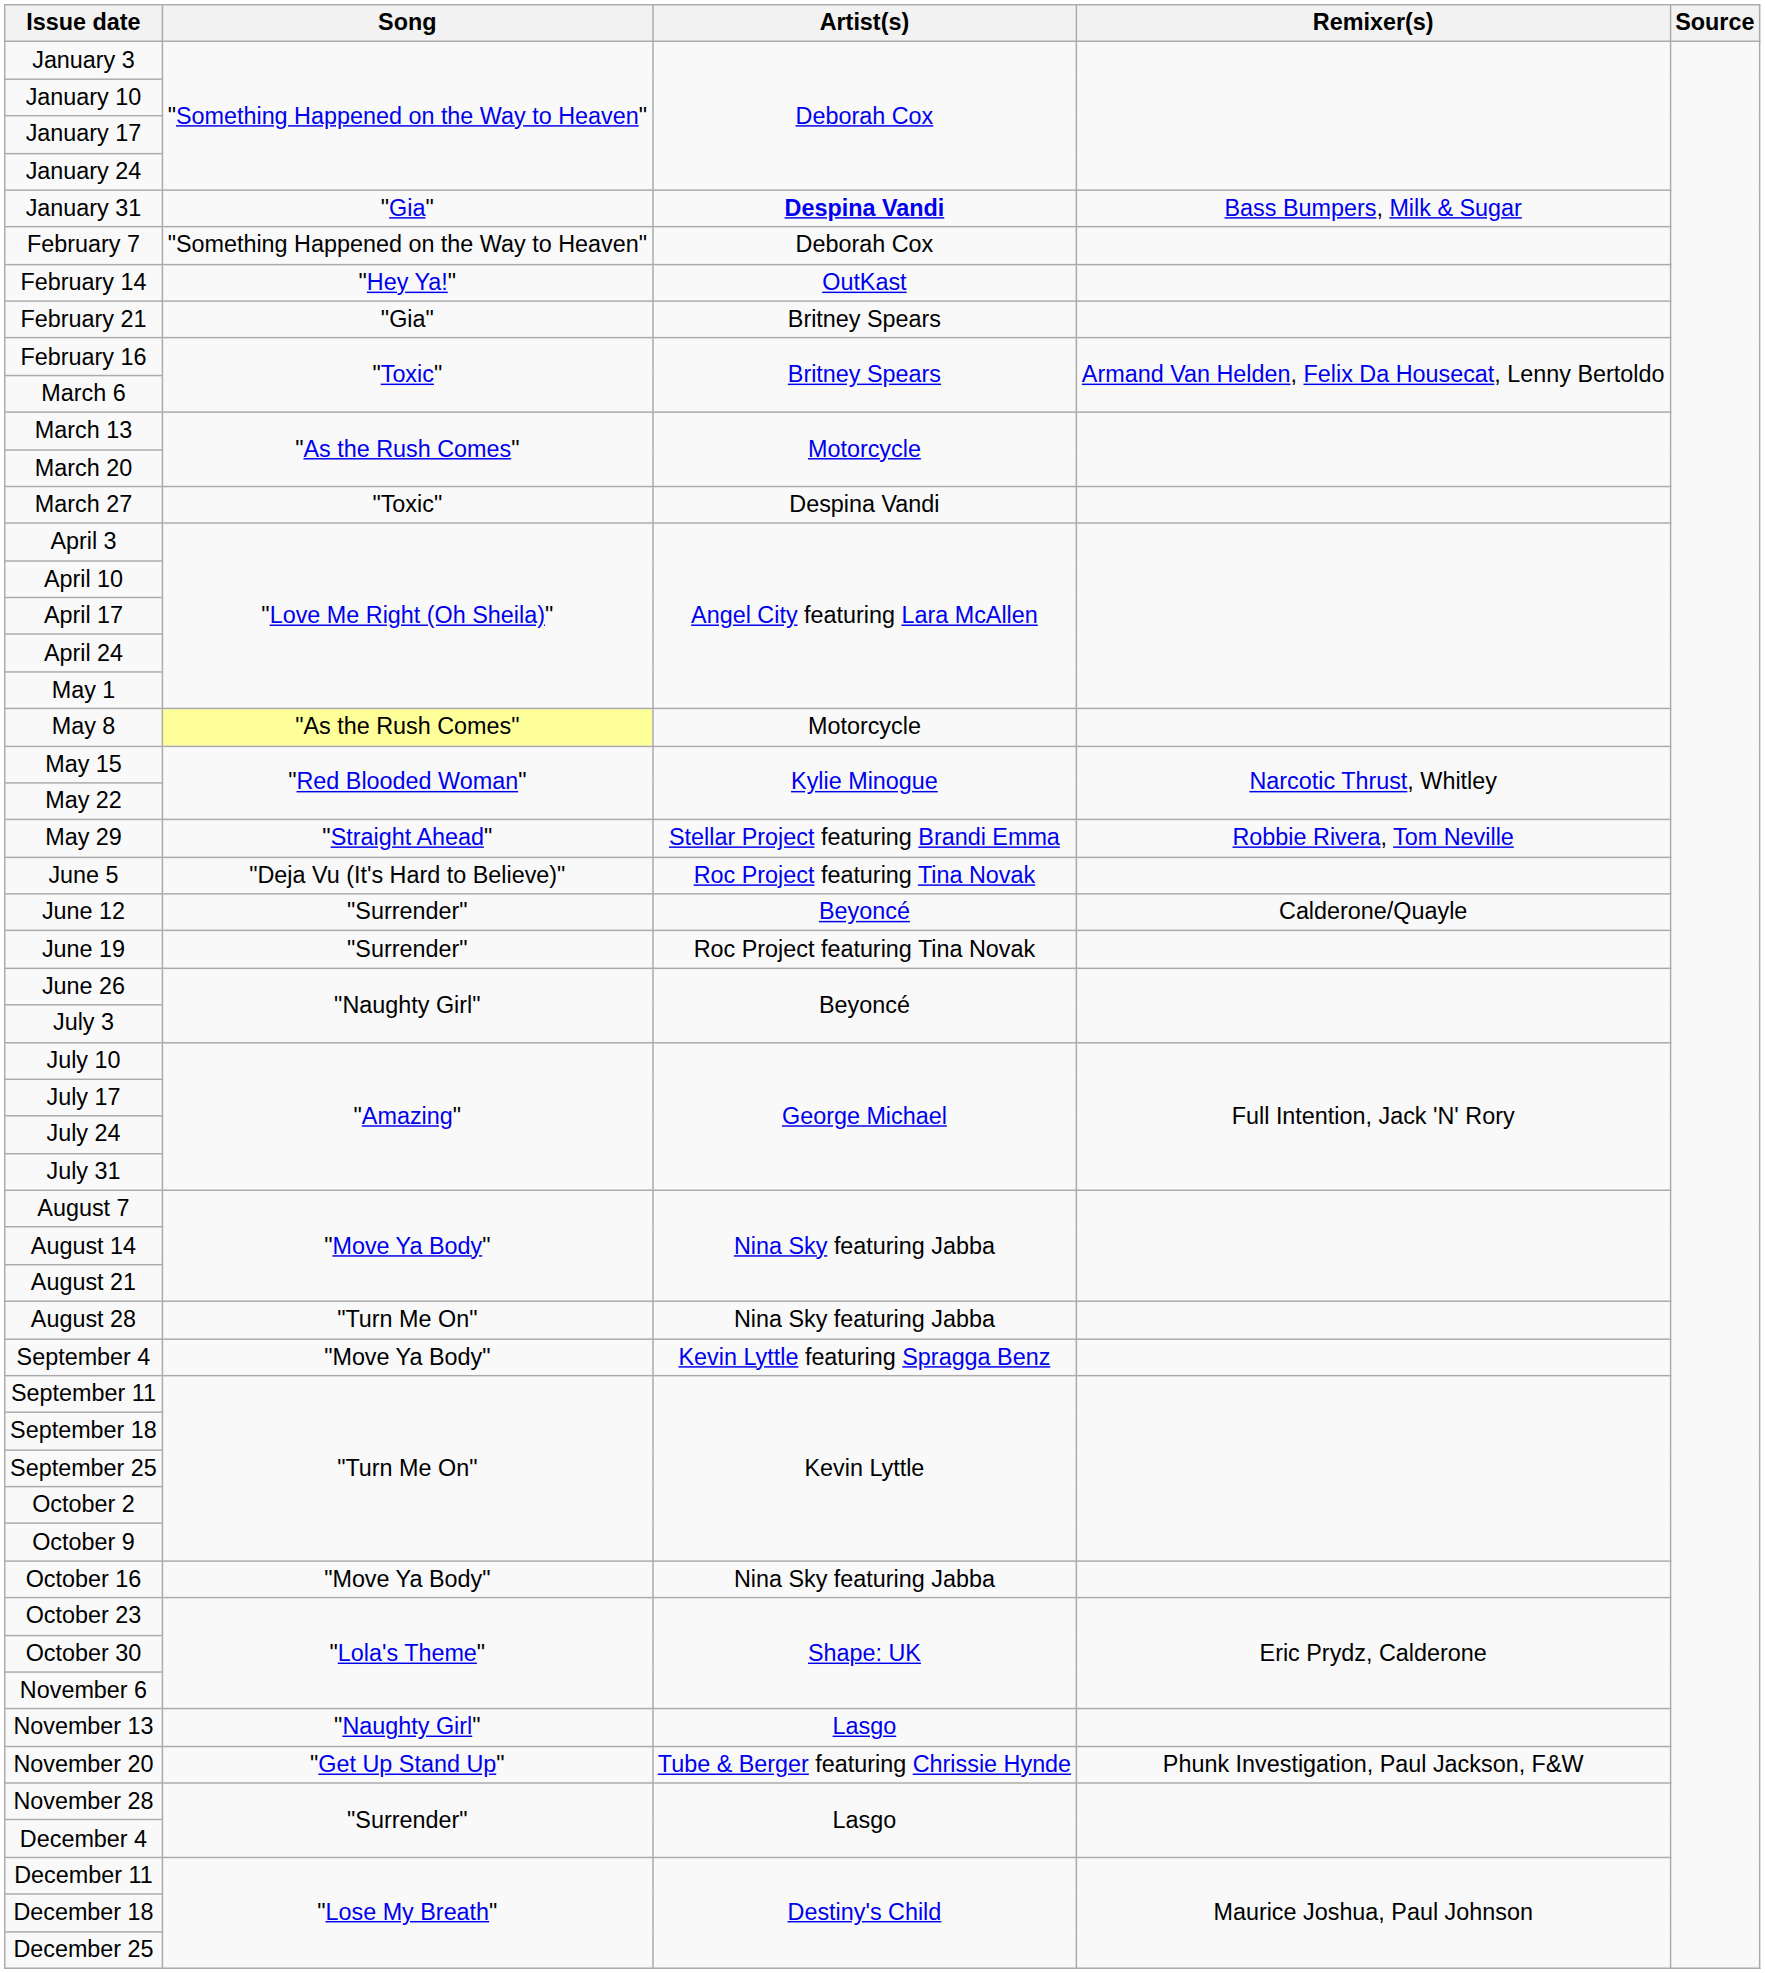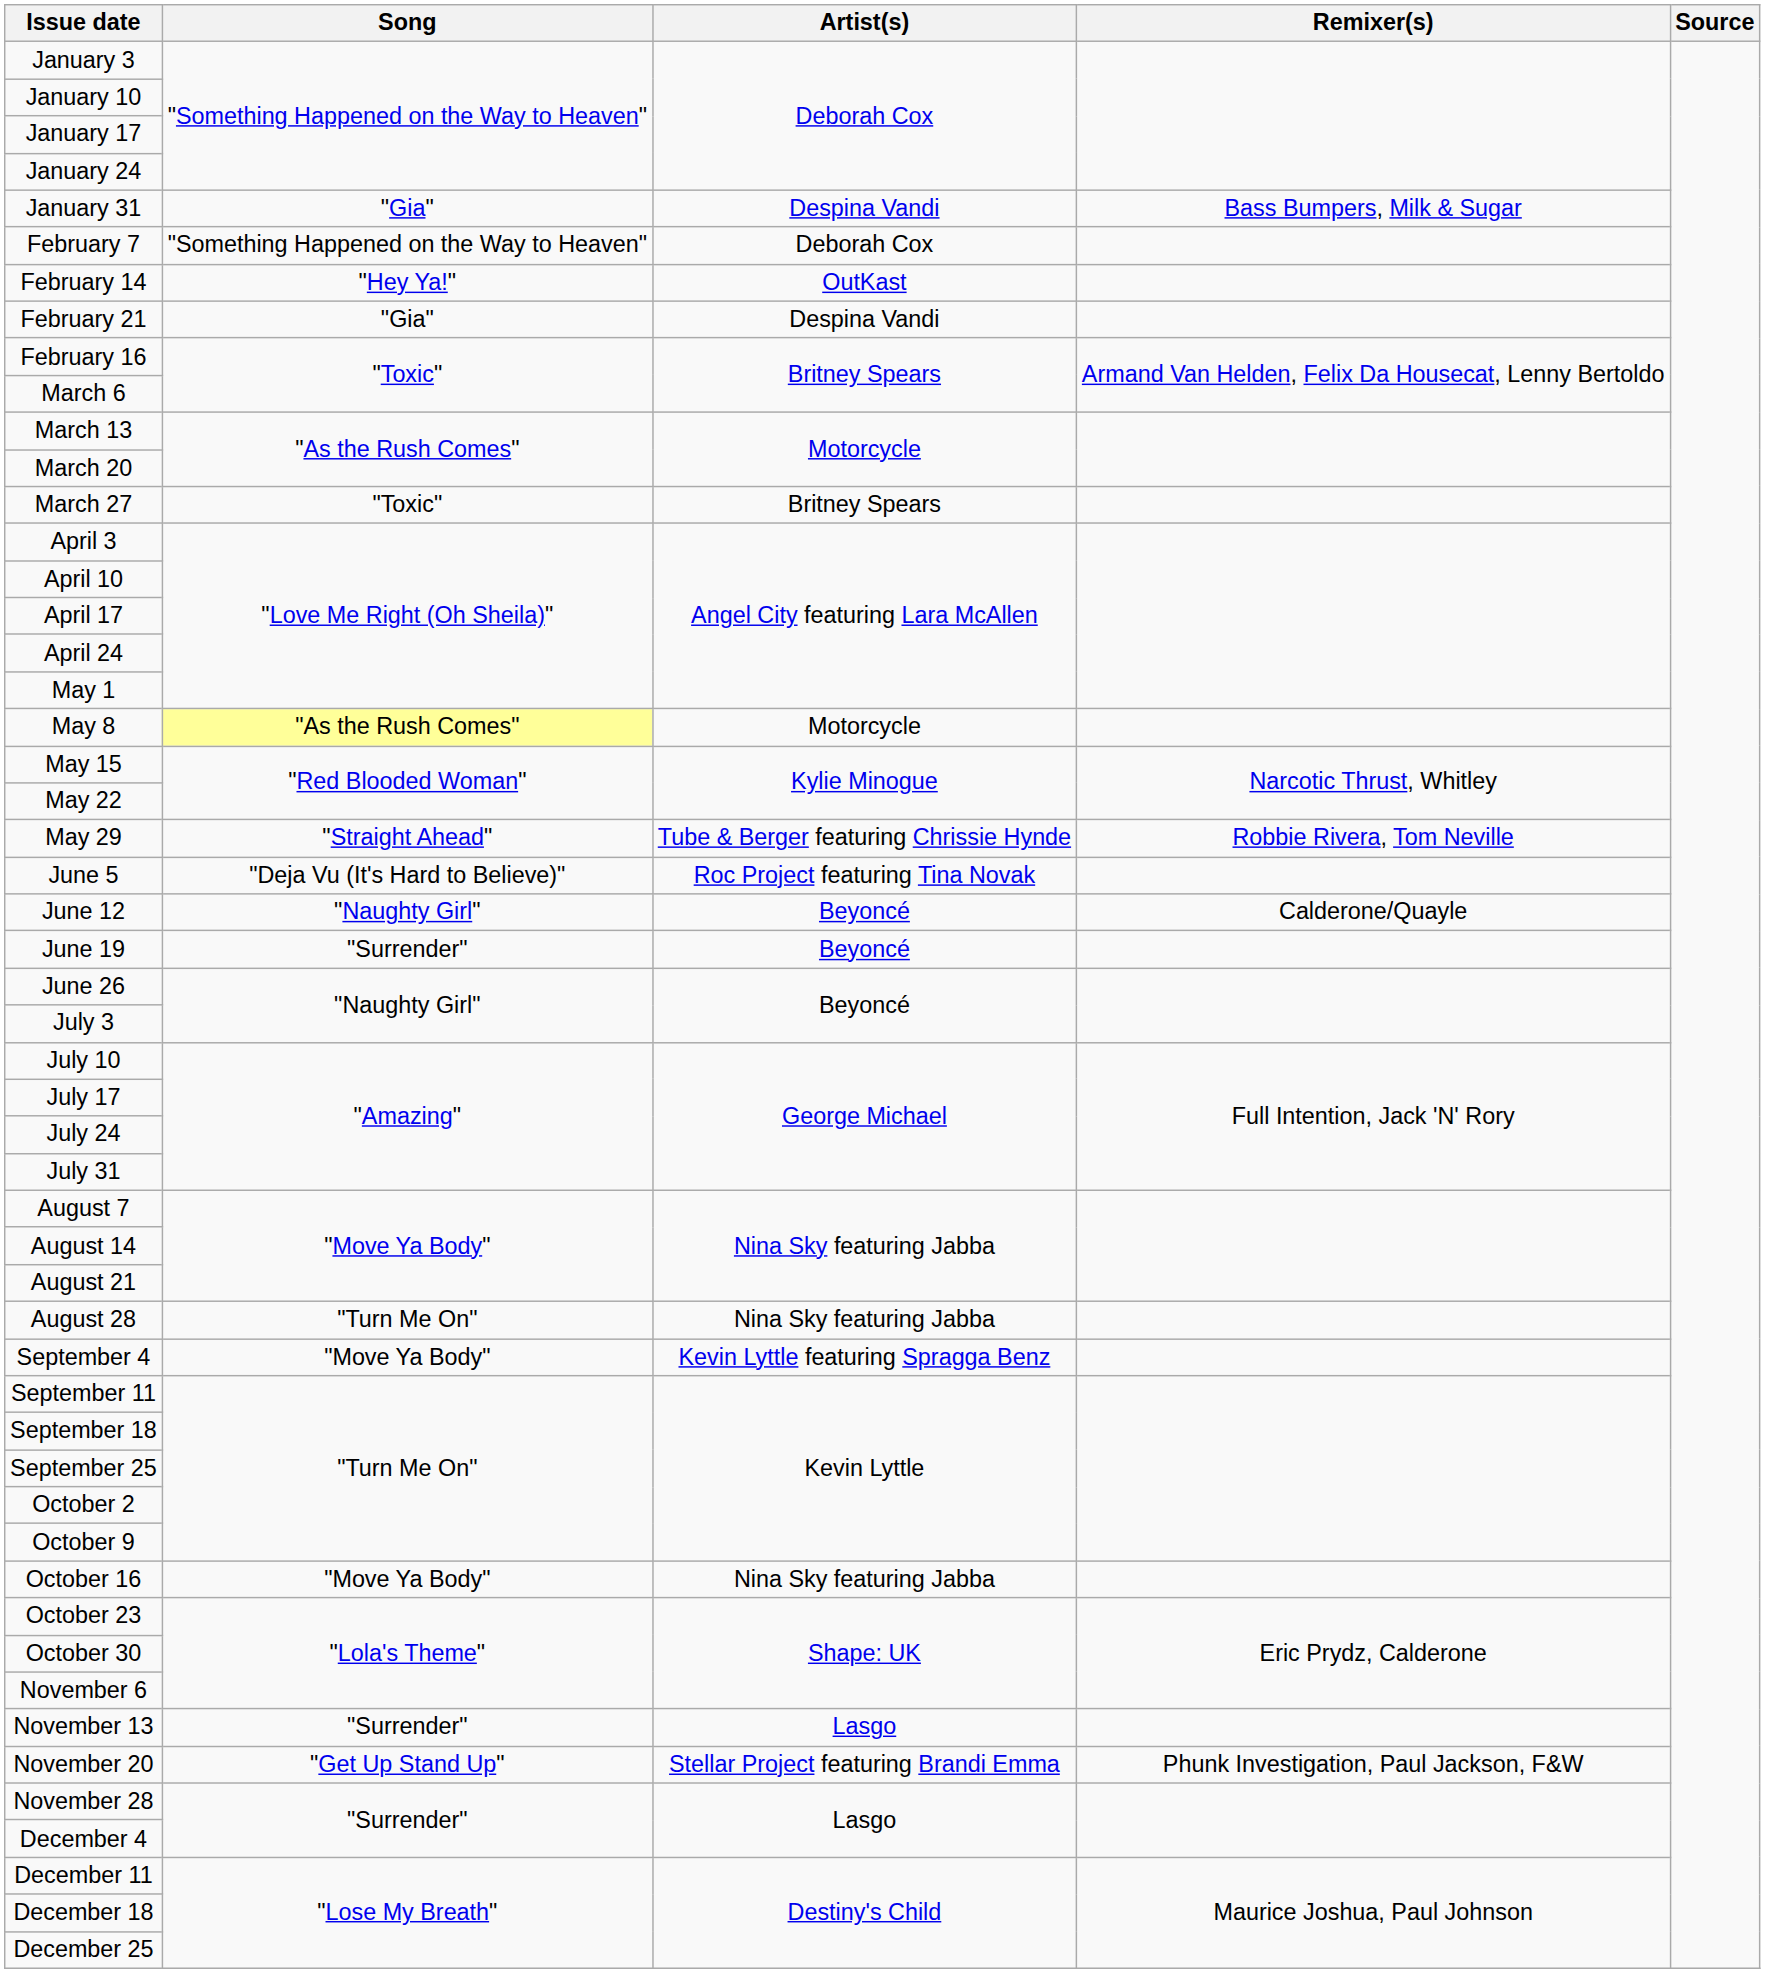January 31 | Artist(s): bold -> normal
February 21 | Artist(s): Britney Spears -> Despina Vandi
March 27 | Artist(s): Despina Vandi -> Britney Spears
May 29 | Artist(s): Stellar Project featuring Brandi Emma -> Tube & Berger featuring Chrissie Hynde
June 12 | Song: "Surrender" -> "Naughty Girl"
June 19 | Artist(s): Roc Project featuring Tina Novak -> Beyoncé
November 13 | Song: "Naughty Girl" -> "Surrender"
November 20 | Artist(s): Tube & Berger featuring Chrissie Hynde -> Stellar Project featuring Brandi Emma
